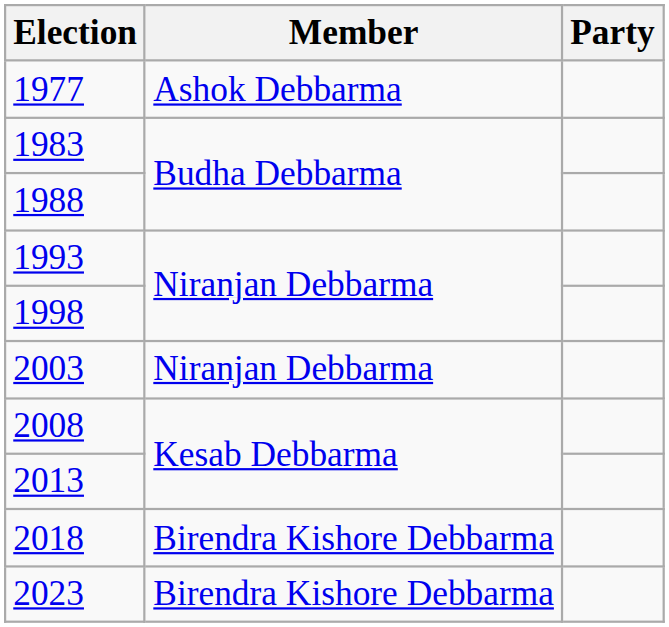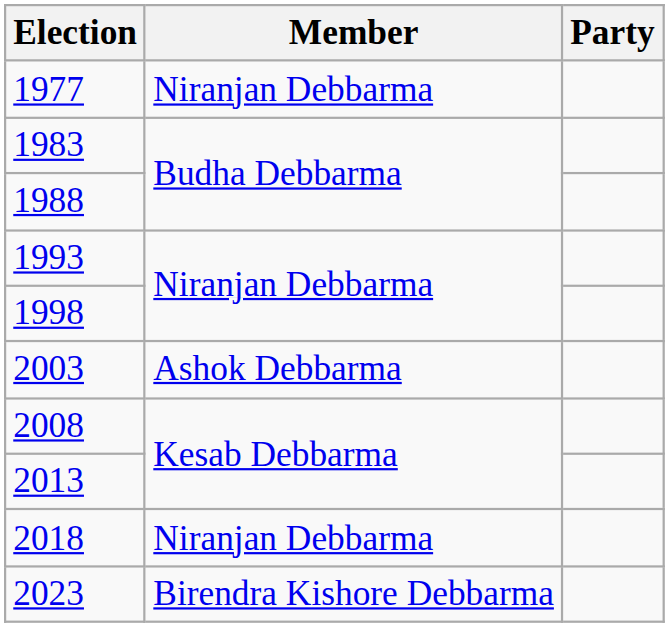1977 | Member: Ashok Debbarma -> Niranjan Debbarma
2003 | Member: Niranjan Debbarma -> Ashok Debbarma
2018 | Member: Birendra Kishore Debbarma -> Niranjan Debbarma
